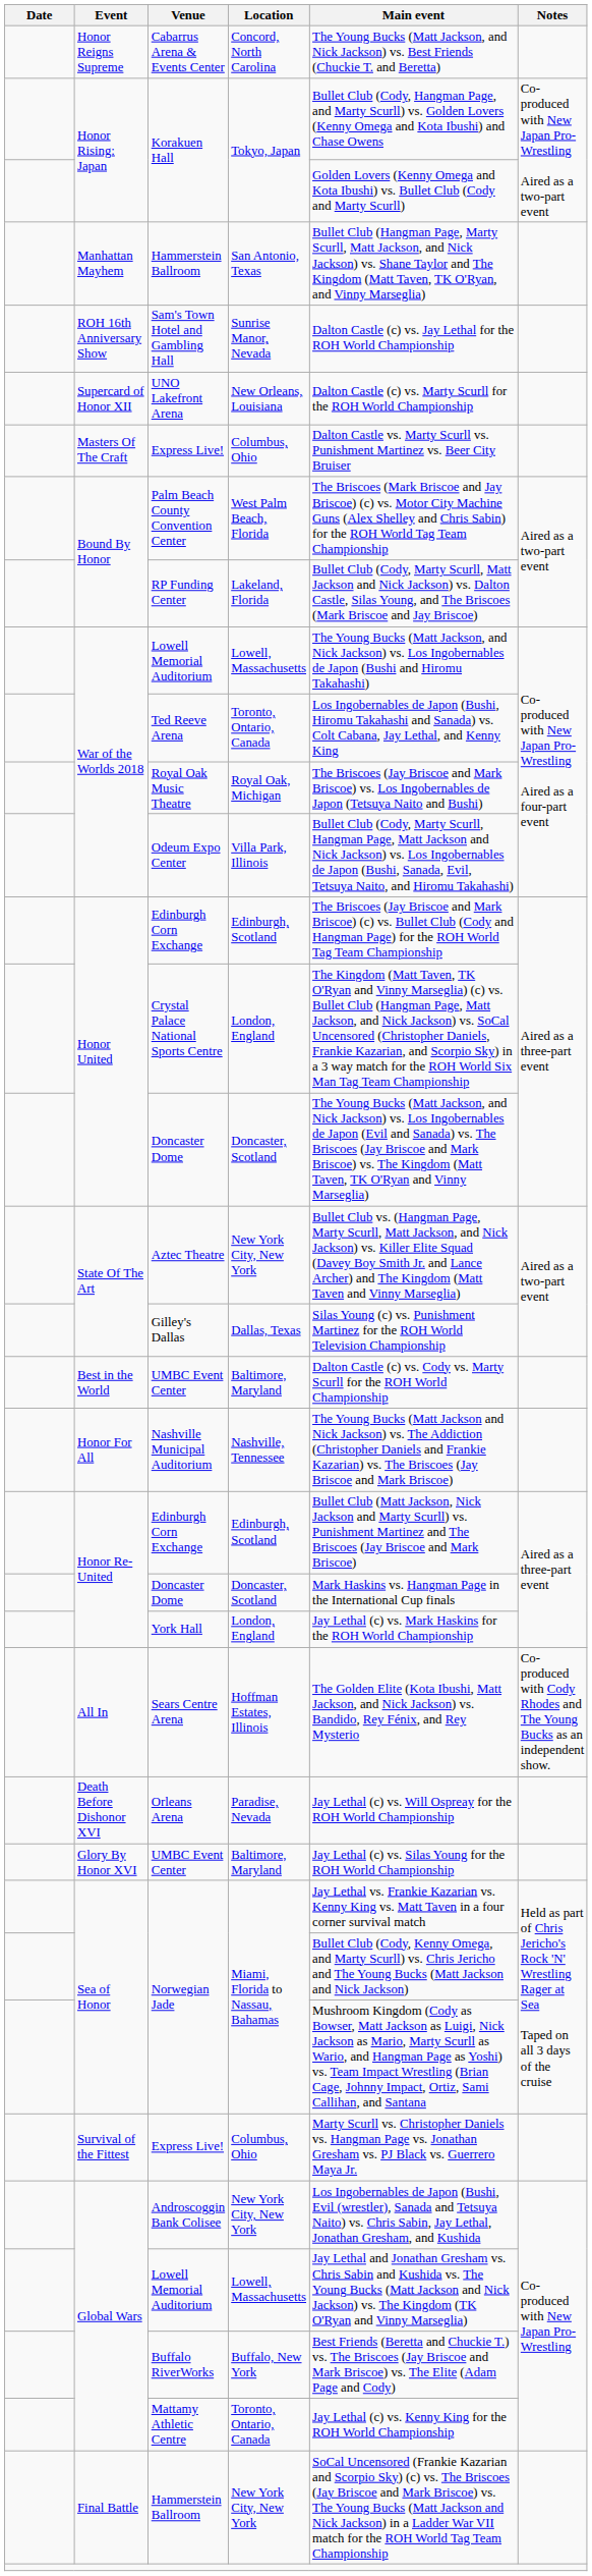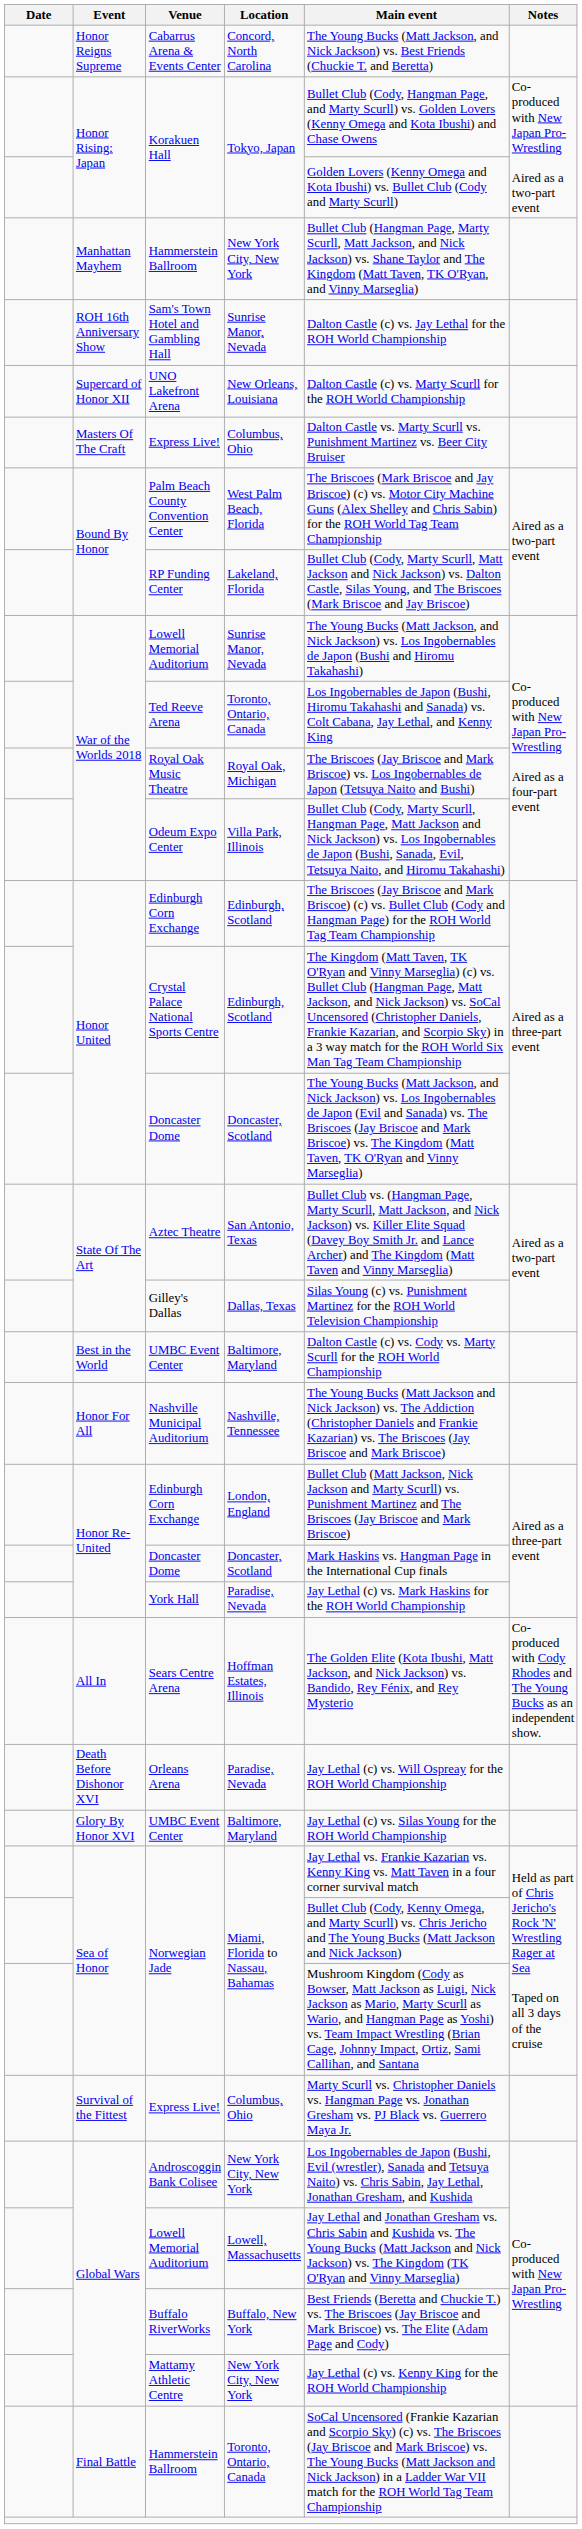Manhattan Mayhem / Hammerstein Ballroom | Location: San Antonio, Texas -> New York City, New York
War of the Worlds 2018 / Lowell Memorial Auditorium | Location: Lowell, Massachusetts -> Sunrise Manor, Nevada
Crystal Palace National Sports Centre | Location: London, England -> Edinburgh, Scotland
Aztec Theatre | Location: New York City, New York -> San Antonio, Texas
Honor Re-United / Edinburgh Corn Exchange | Location: Edinburgh, Scotland -> London, England
York Hall | Location: London, England -> Paradise, Nevada
Mattamy Athletic Centre | Location: Toronto, Ontario, Canada -> New York City, New York
Final Battle / Hammerstein Ballroom | Location: New York City, New York -> Toronto, Ontario, Canada
